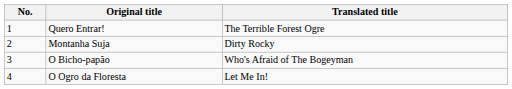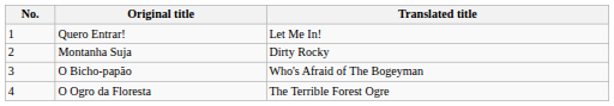Quero Entrar! | Translated title: The Terrible Forest Ogre -> Let Me In!
O Ogro da Floresta | Translated title: Let Me In! -> The Terrible Forest Ogre
